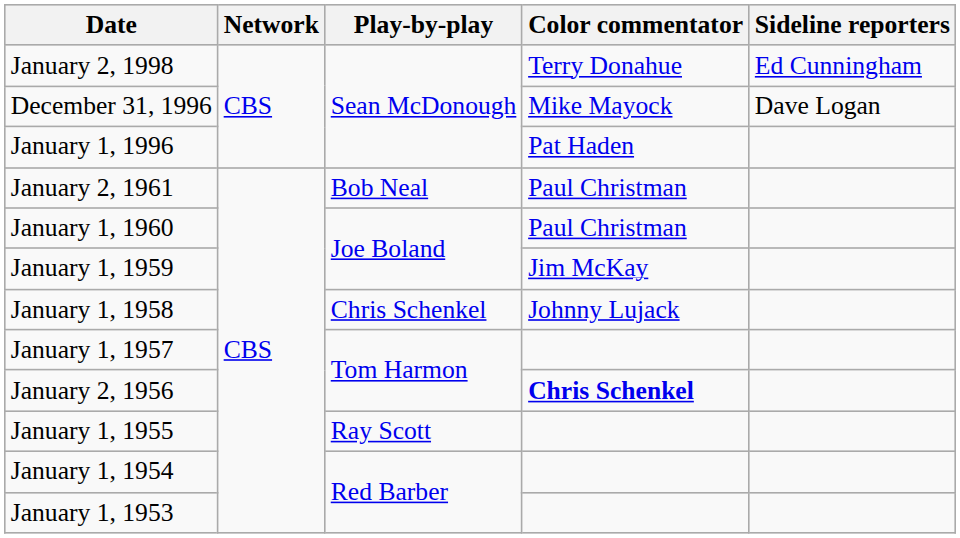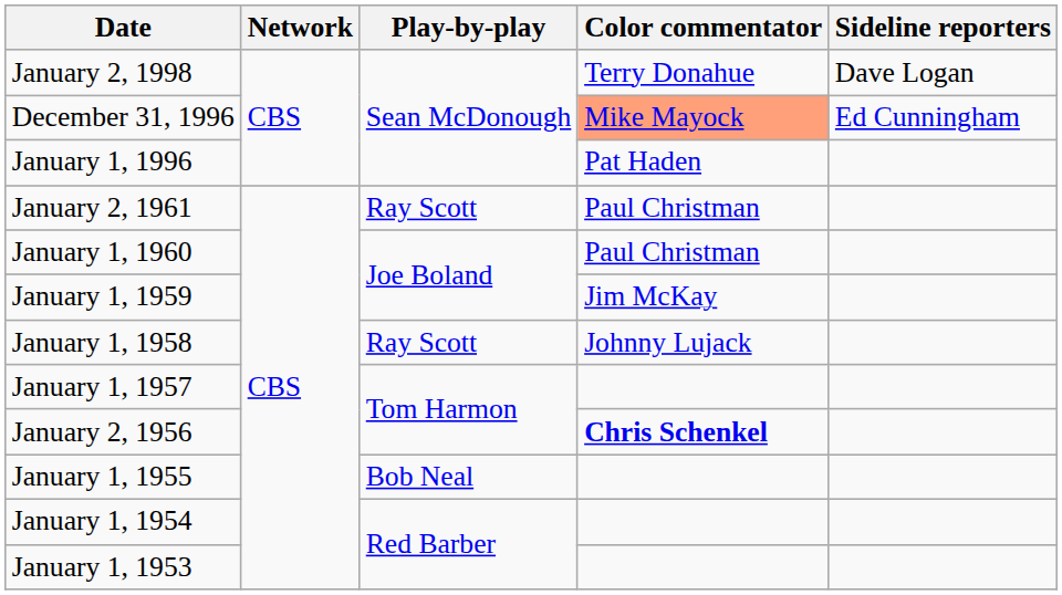January 2, 1998 | Sideline reporters: Ed Cunningham -> Dave Logan
December 31, 1996 | Color commentator: no background -> lightsalmon background
December 31, 1996 | Sideline reporters: Dave Logan -> Ed Cunningham
January 2, 1961 | Play-by-play: Bob Neal -> Ray Scott
January 1, 1958 | Play-by-play: Chris Schenkel -> Ray Scott
January 1, 1955 | Play-by-play: Ray Scott -> Bob Neal
